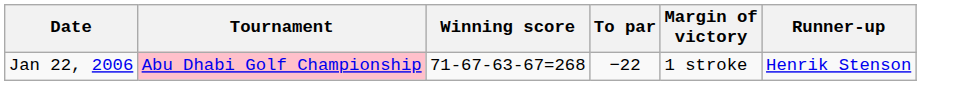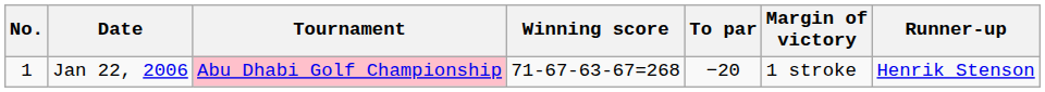+ column: No. | 1
Jan 22, 2006 | To par: −22 -> −20
